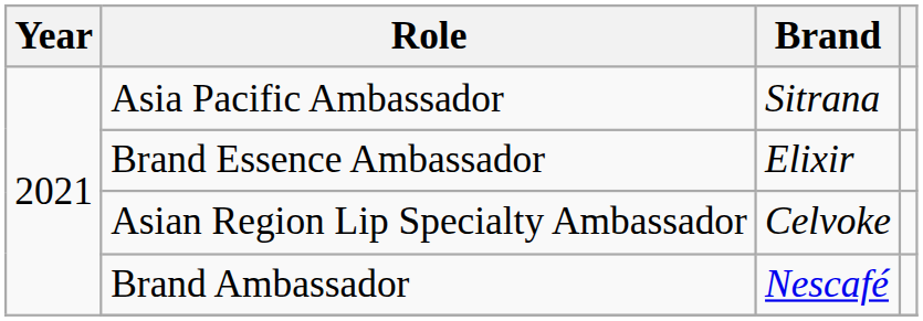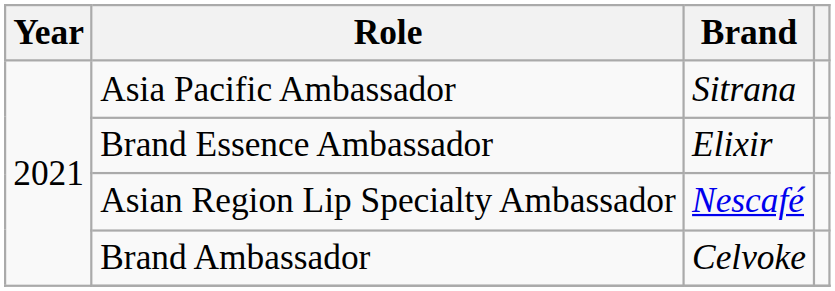Asian Region Lip Specialty Ambassador | Brand: Celvoke -> Nescafé
Brand Ambassador | Brand: Nescafé -> Celvoke
